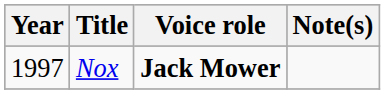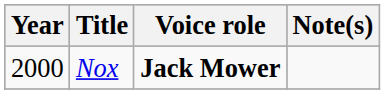Nox | Year: 1997 -> 2000
